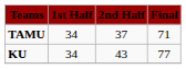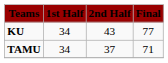rows swapped: KU <-> TAMU
